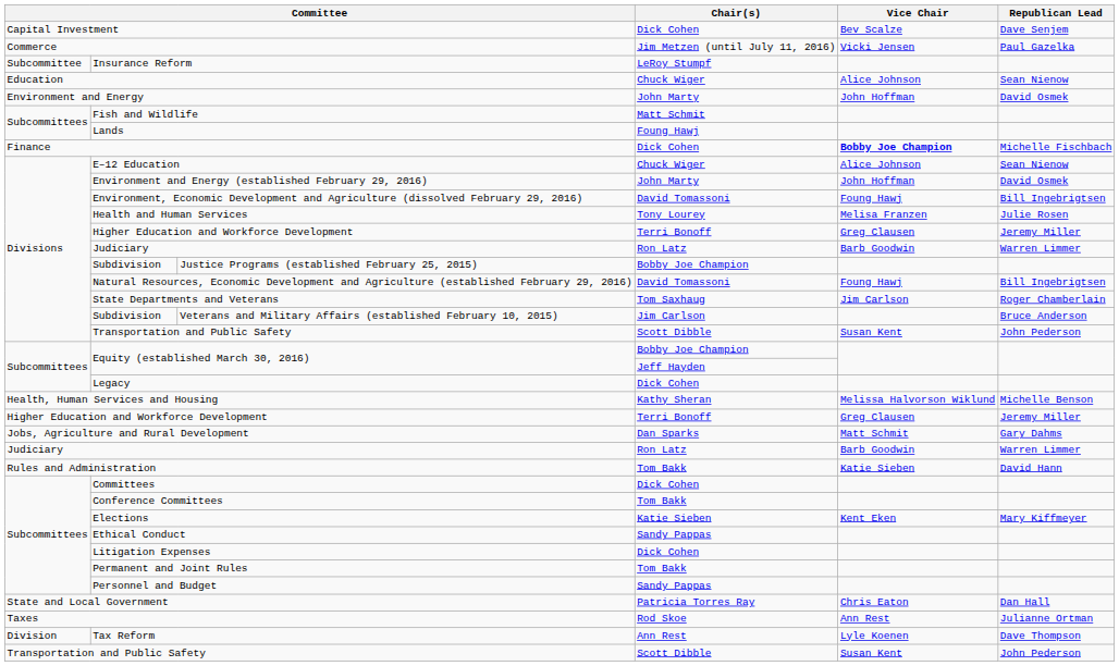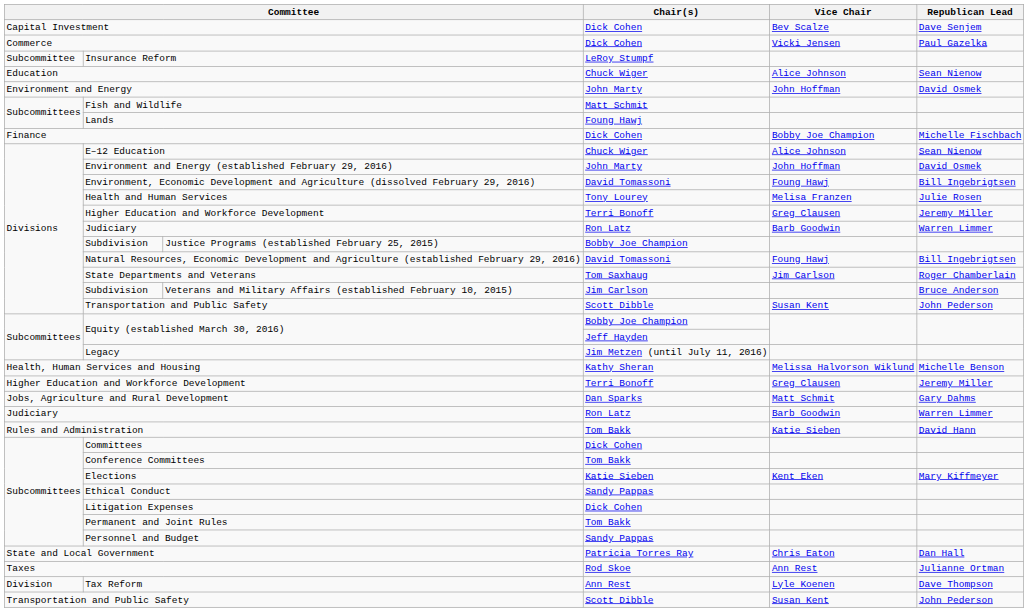Commerce | Chair(s): Jim Metzen (until July 11, 2016) -> Dick Cohen
Finance | Vice Chair: bold -> normal
Legacy | Chair(s): Dick Cohen -> Jim Metzen (until July 11, 2016)
